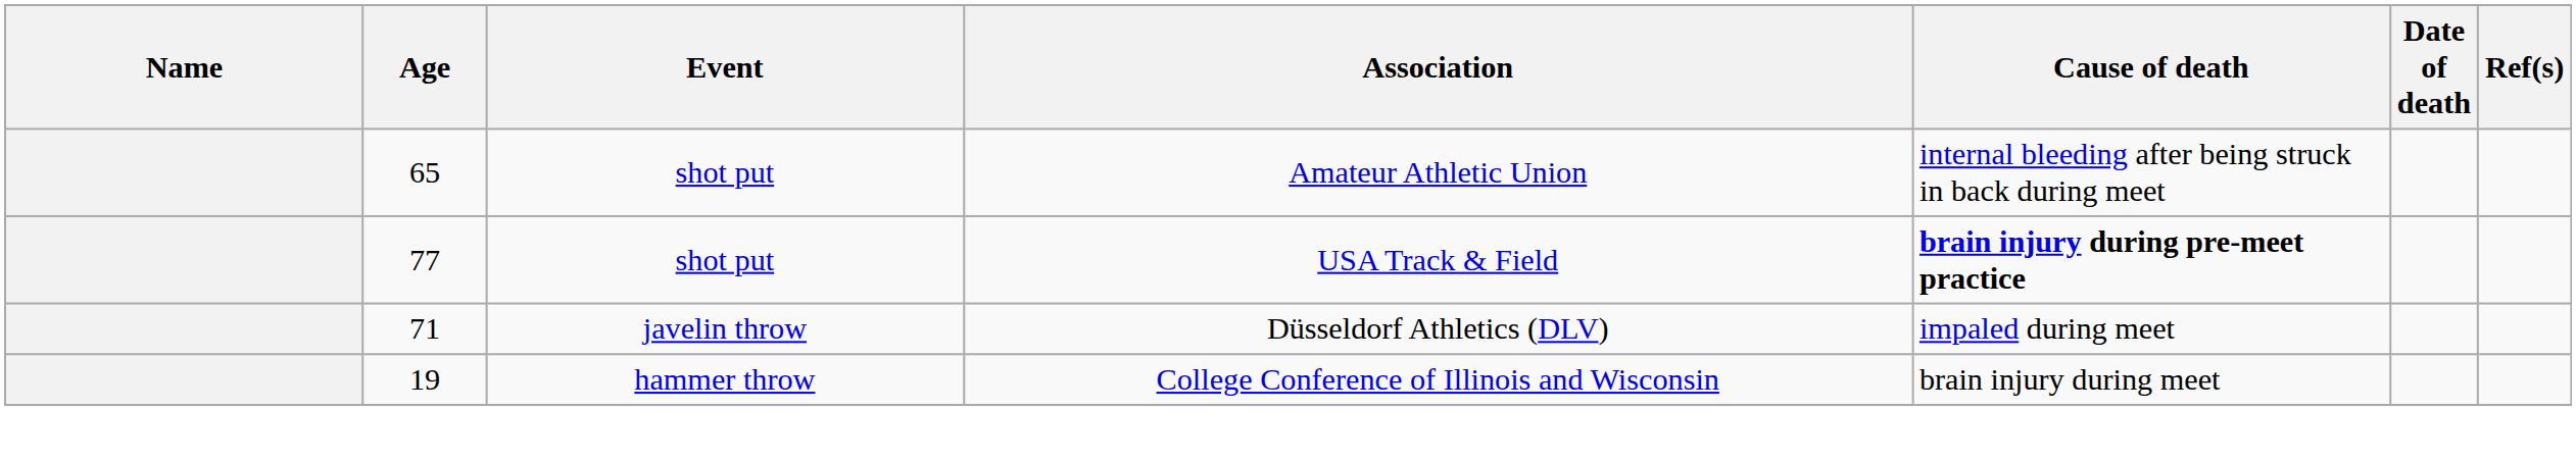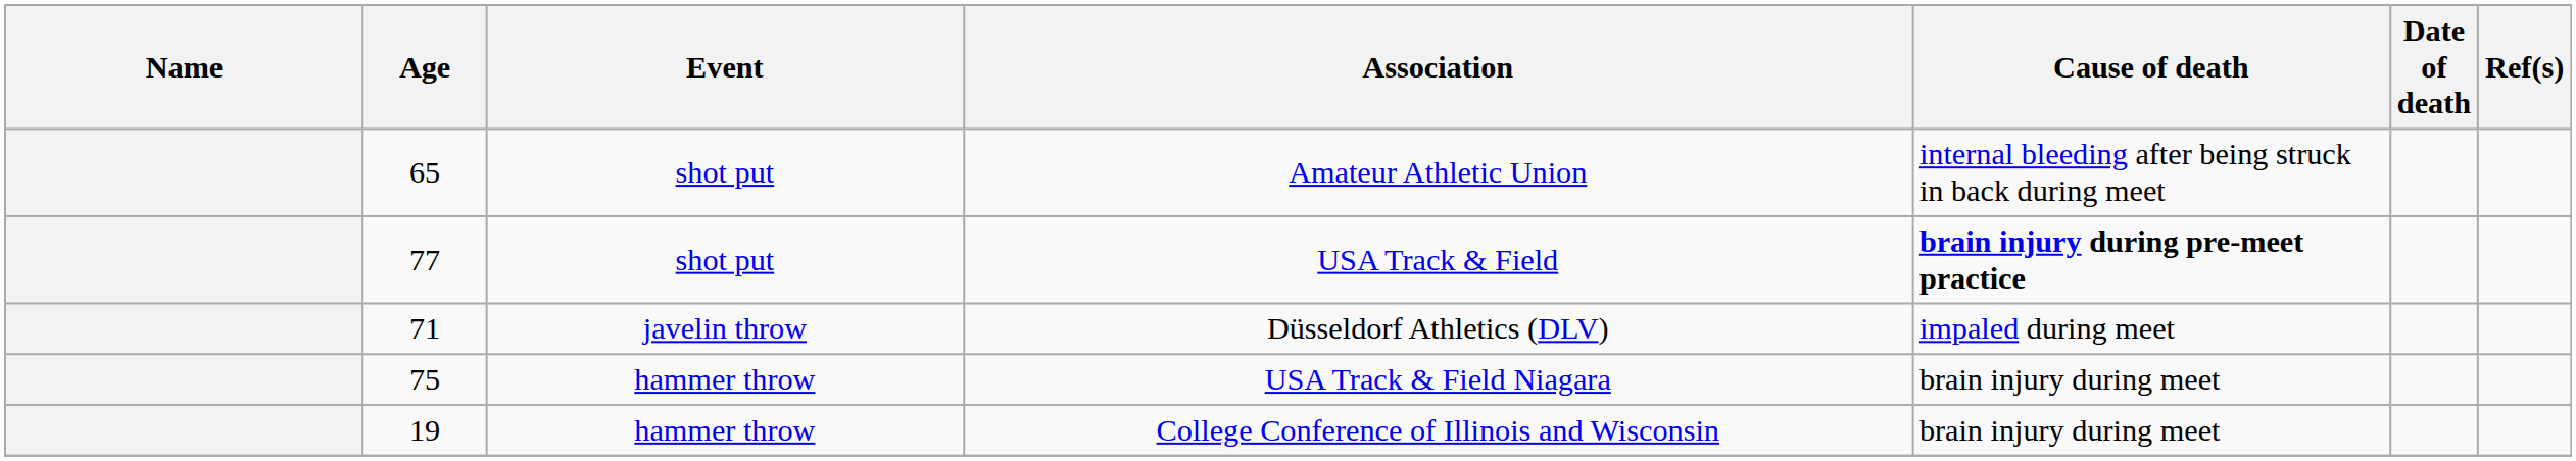+ row: 75 | hammer throw | USA Track & Field Niagara | brain injury during meet
